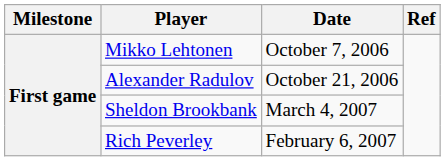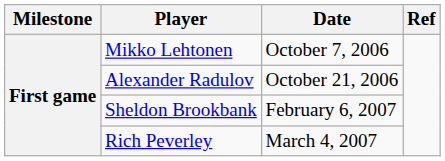Sheldon Brookbank | Date: March 4, 2007 -> February 6, 2007
Rich Peverley | Date: February 6, 2007 -> March 4, 2007
